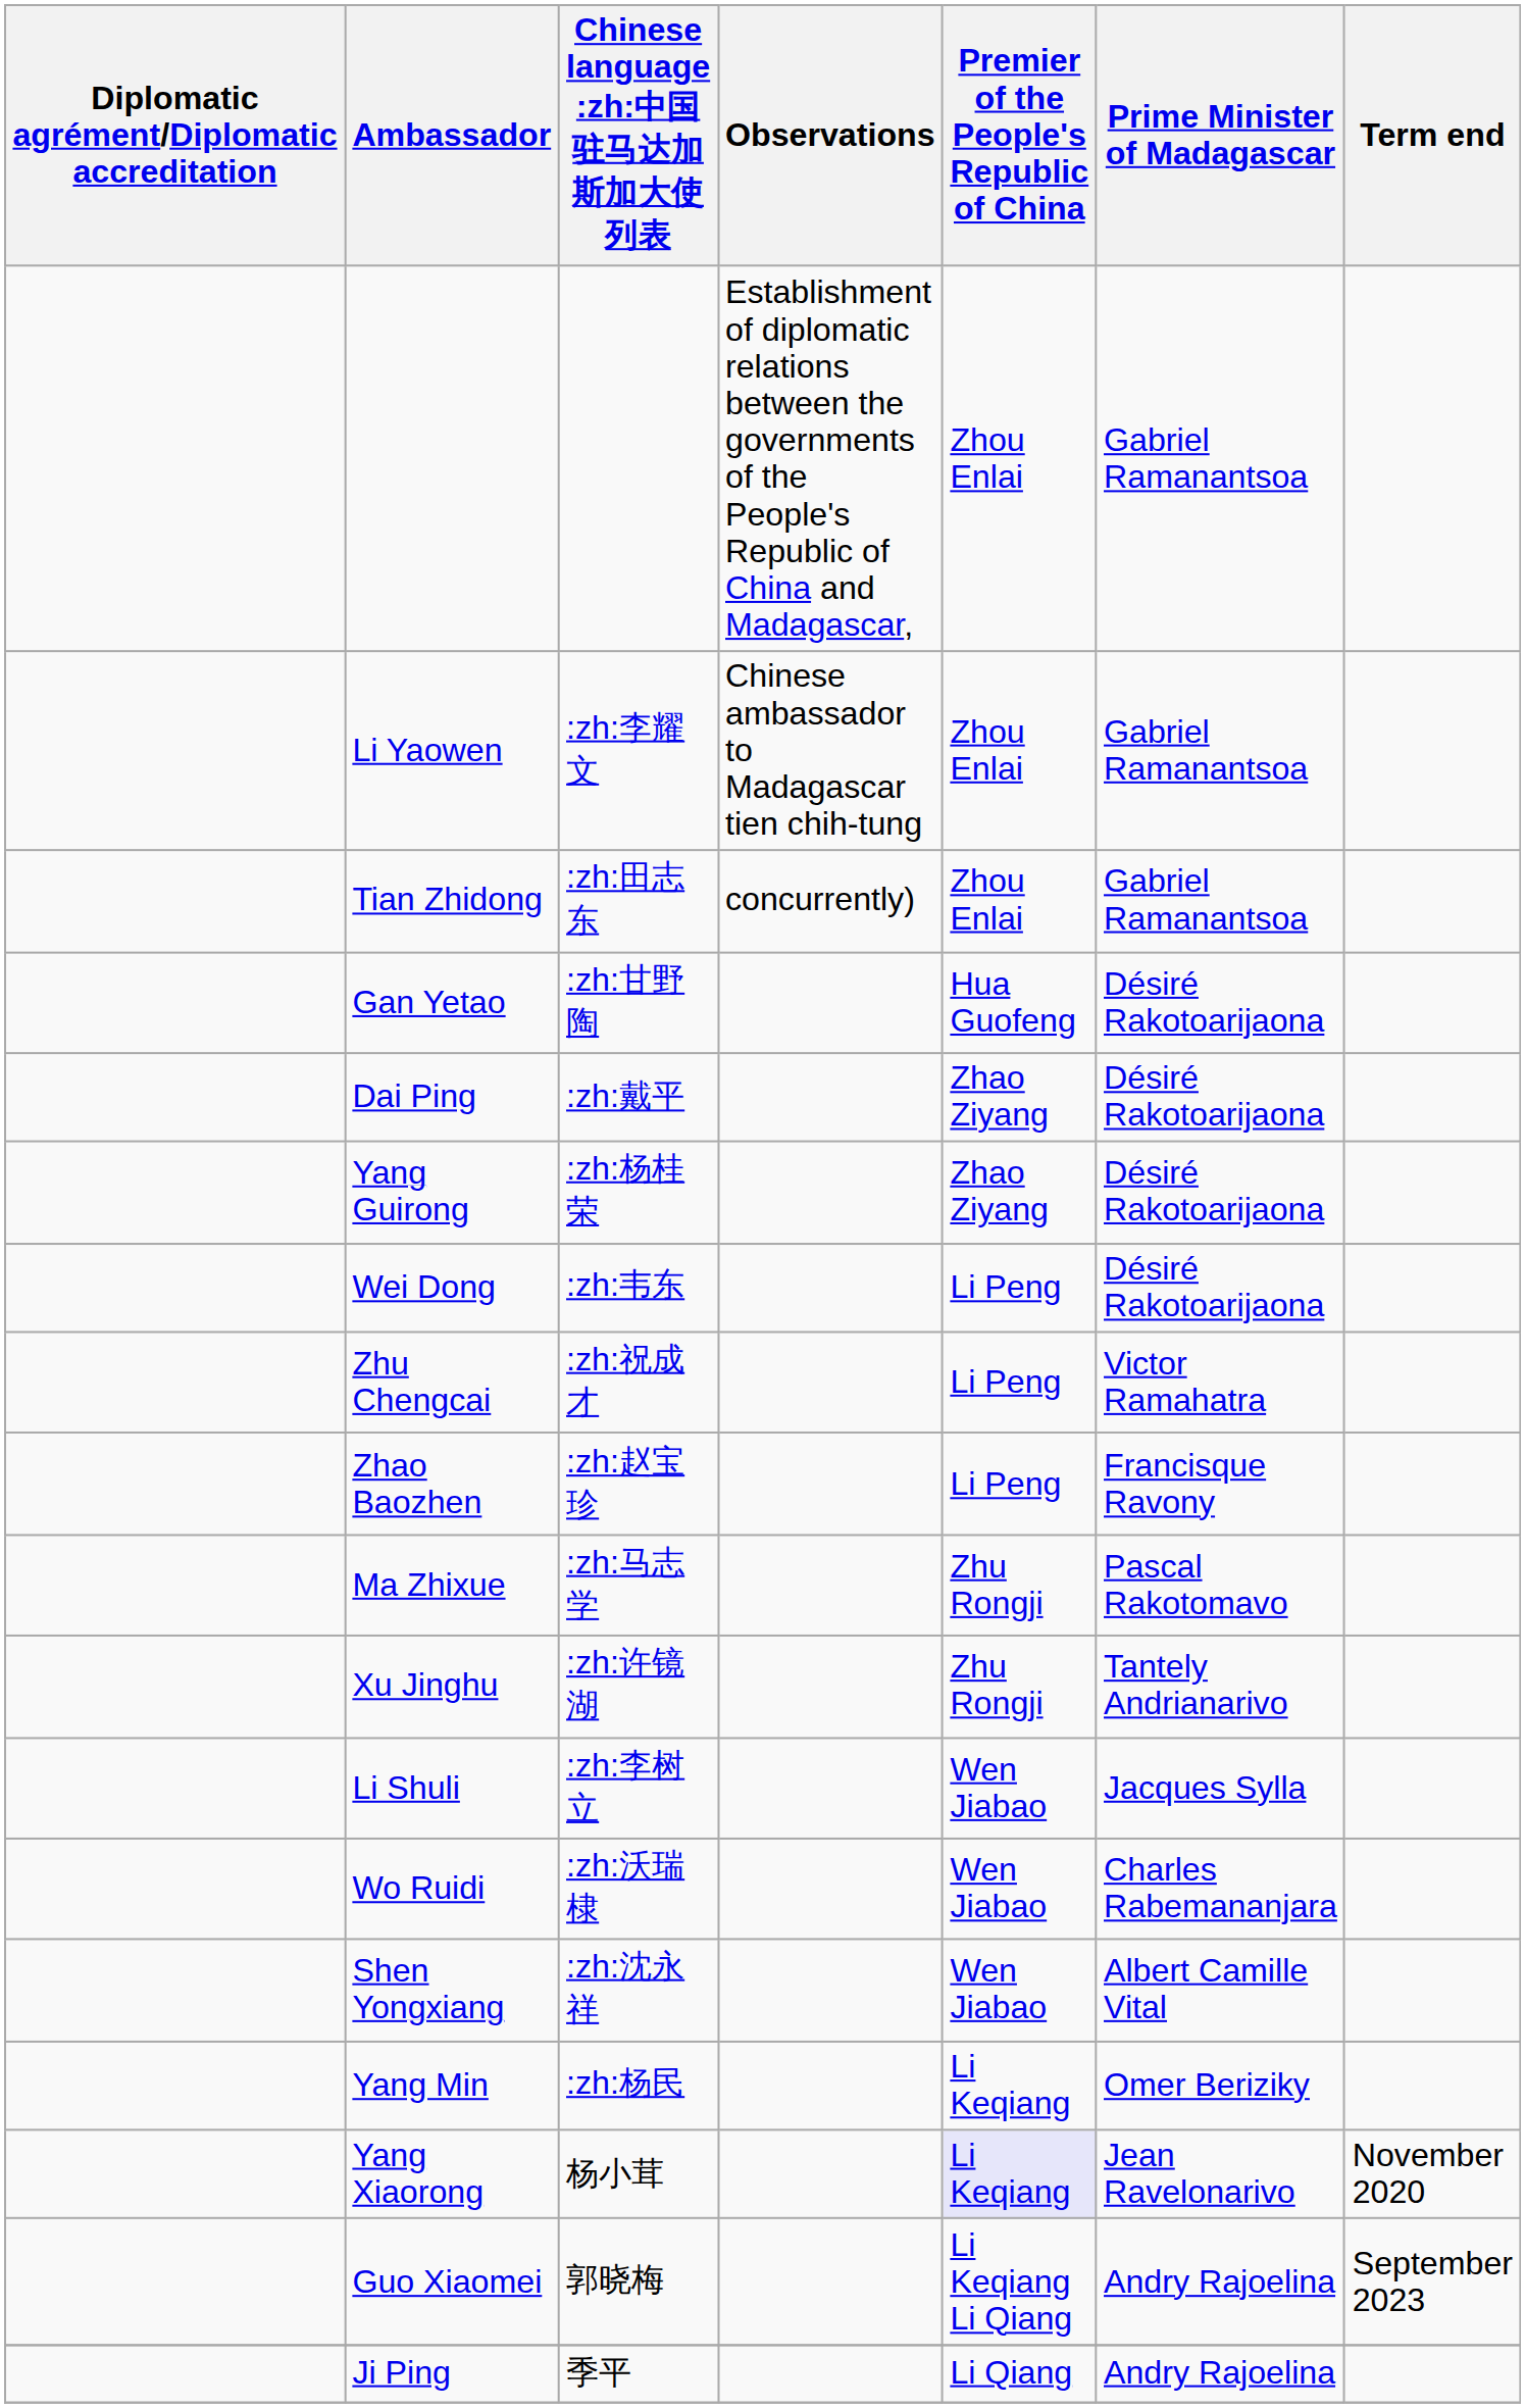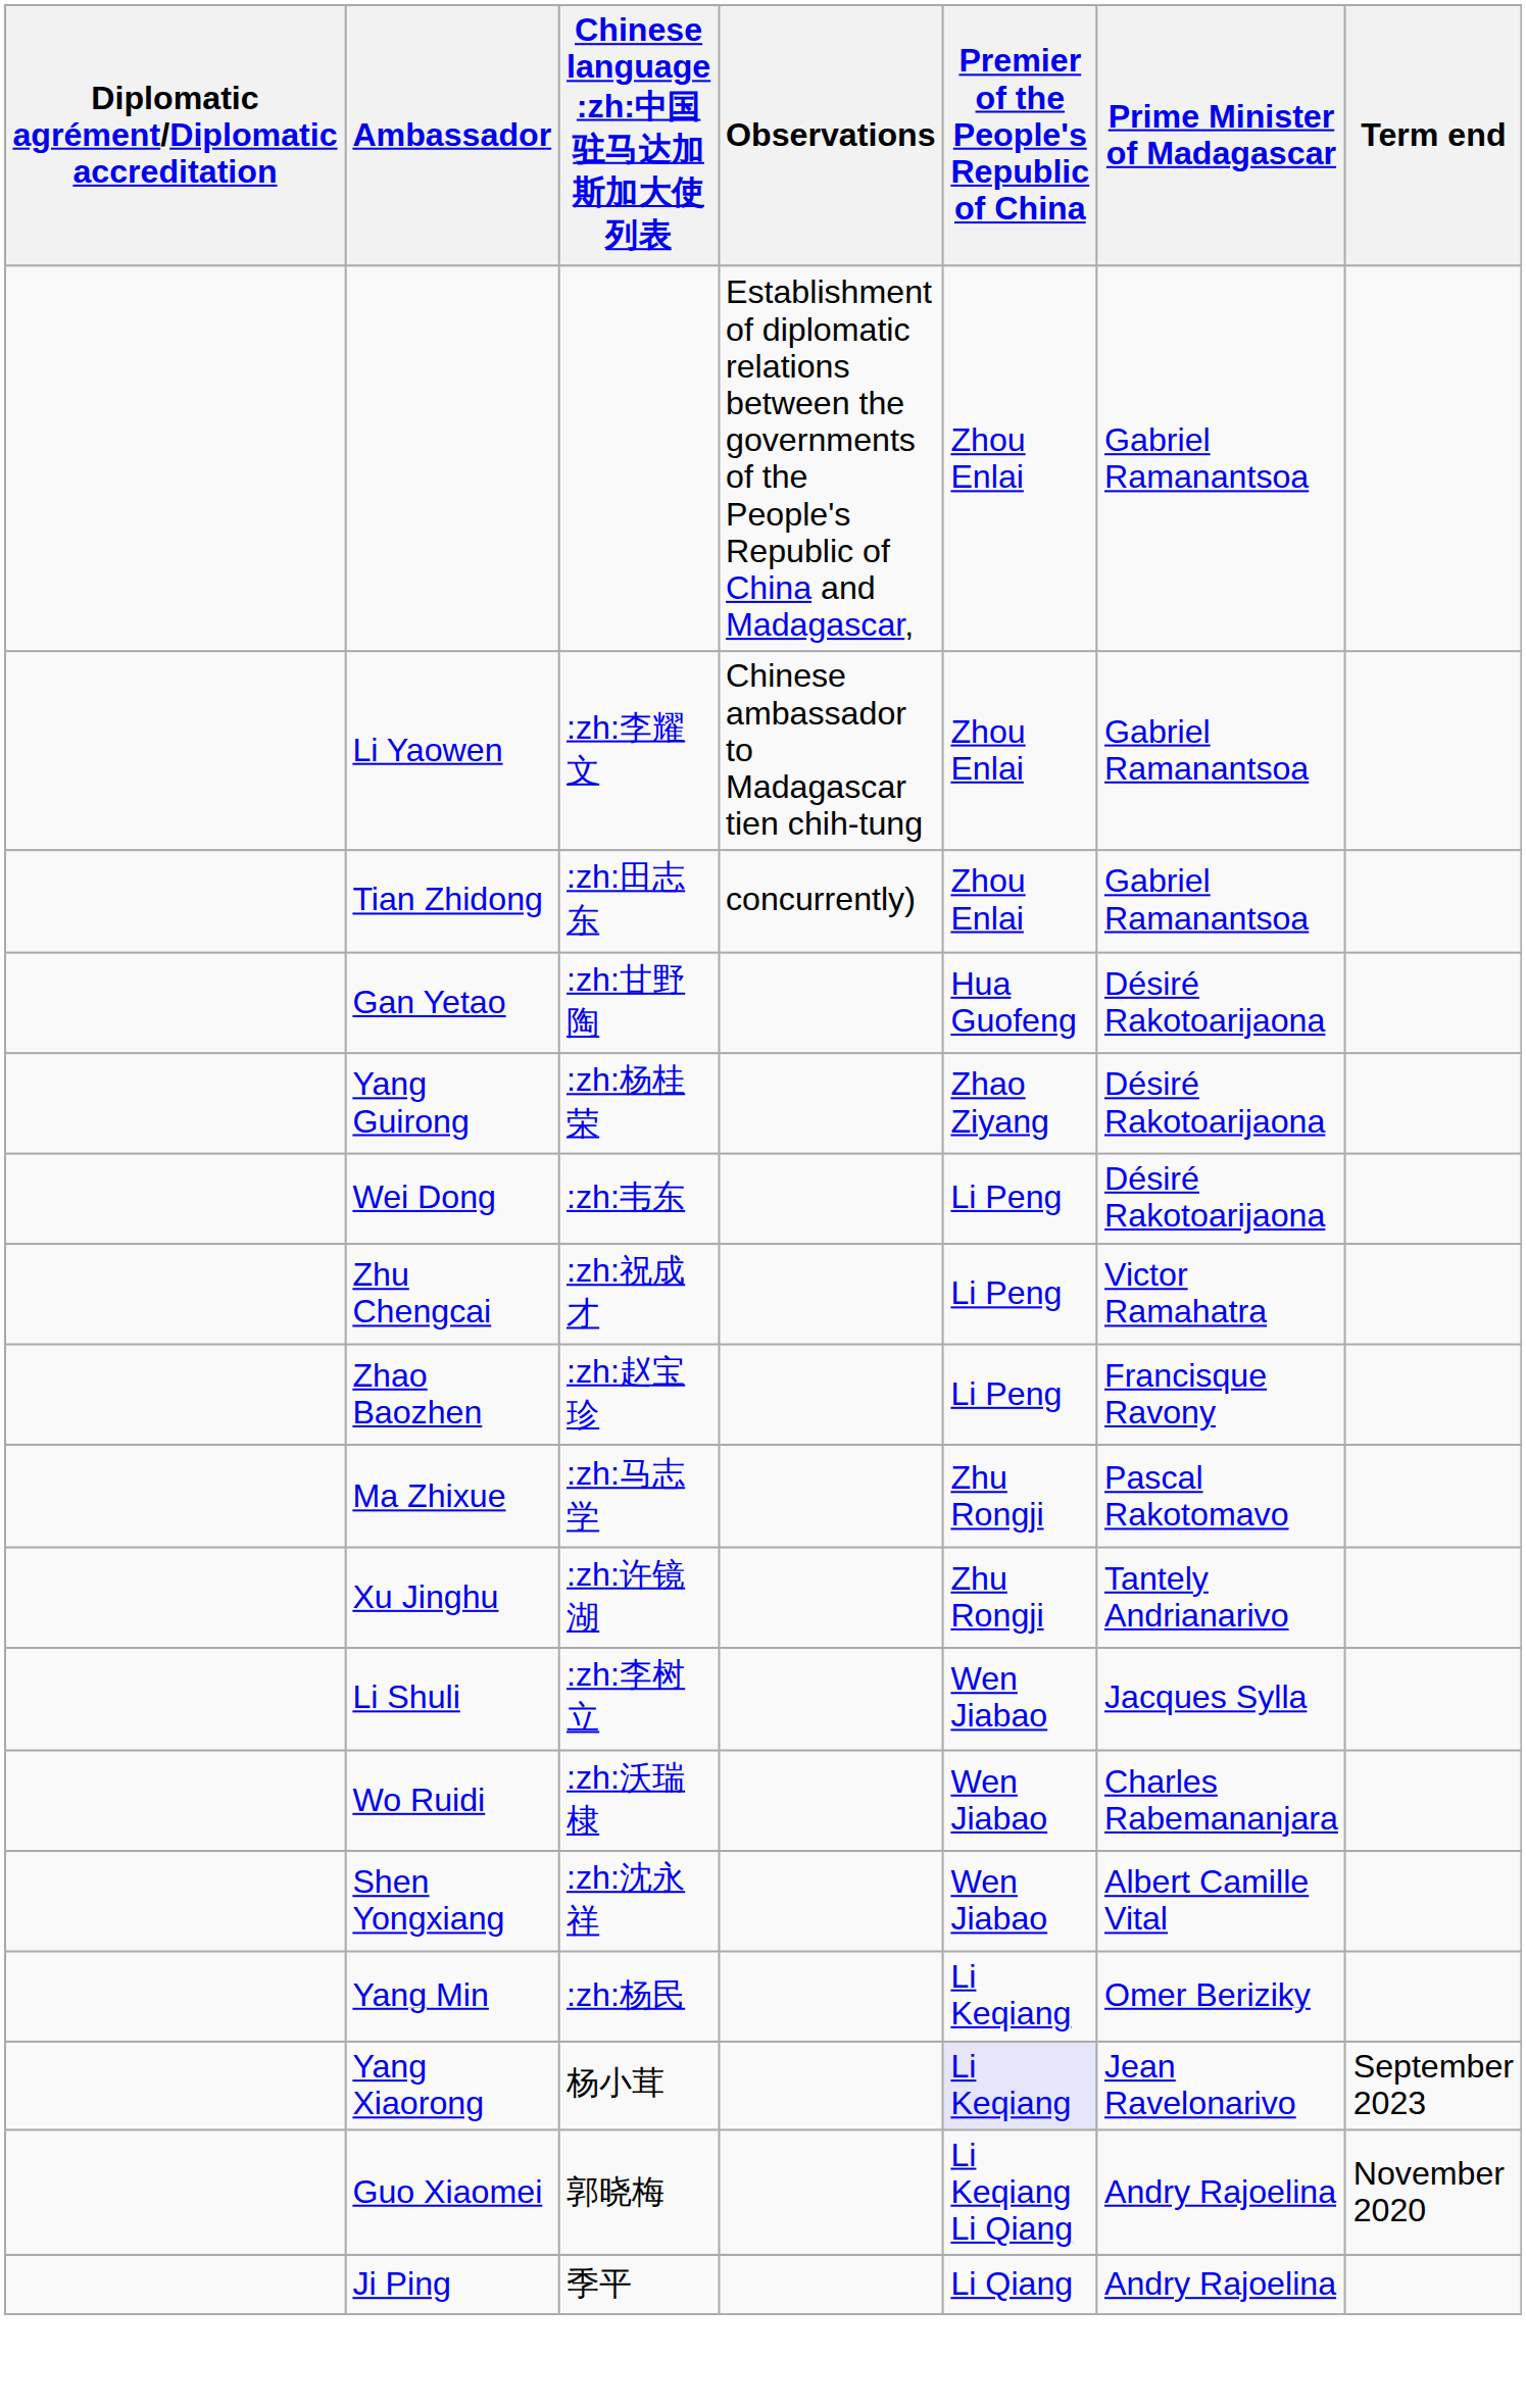- row: Dai Ping | :zh:戴平 | Zhao Ziyang | Désiré Rakotoarijaona
Yang Xiaorong | Term end: November 2020 -> September 2023
Guo Xiaomei | Term end: September 2023 -> November 2020
